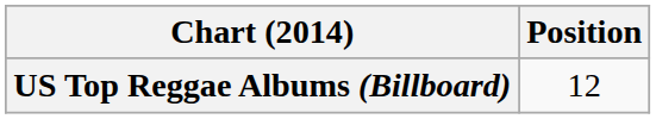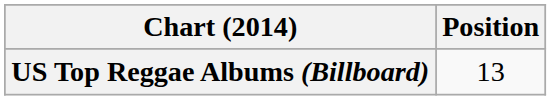US Top Reggae Albums (Billboard) | Position: 12 -> 13
